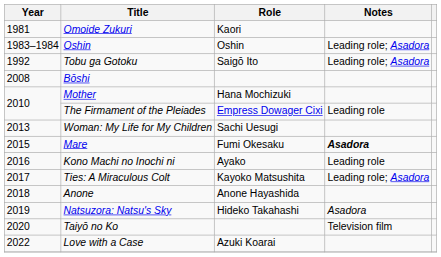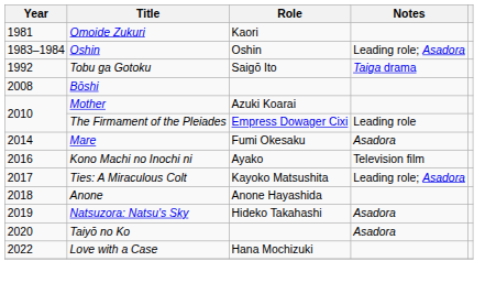Tobu ga Gotoku | Notes: Leading role; Asadora -> Taiga drama
Mother | Role: Hana Mochizuki -> Azuki Koarai
- row: 2013 | Woman: My Life for My Children | Sachi Uesugi
Mare | Year: 2015 -> 2014
Mare | Notes: bold -> normal
Kono Machi no Inochi ni | Notes: Leading role -> Television film
Taiyō no Ko | Notes: Television film -> Asadora
Love with a Case | Role: Azuki Koarai -> Hana Mochizuki
